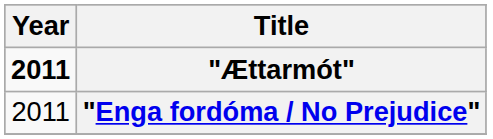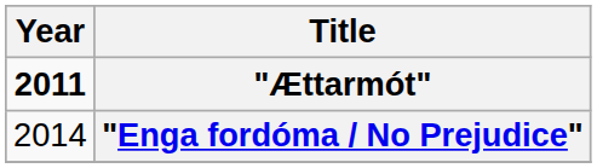"Enga fordóma / No Prejudice" | Year: 2011 -> 2014
